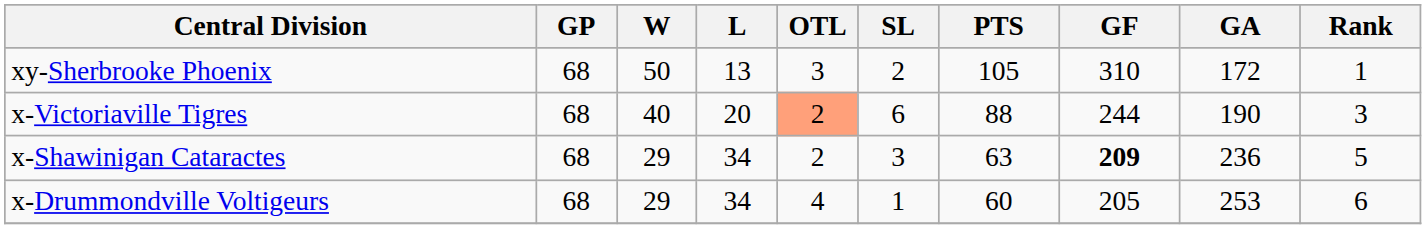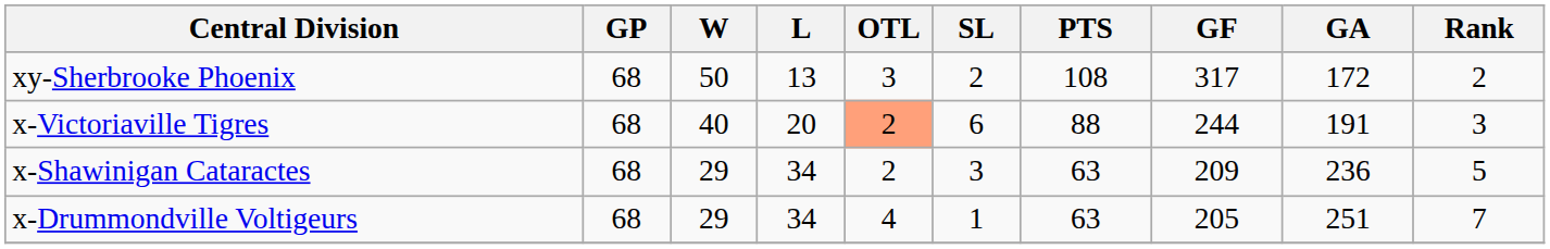xy-Sherbrooke Phoenix | PTS: 105 -> 108
xy-Sherbrooke Phoenix | GF: 310 -> 317
xy-Sherbrooke Phoenix | Rank: 1 -> 2
x-Victoriaville Tigres | GA: 190 -> 191
x-Shawinigan Cataractes | GF: bold -> normal
x-Drummondville Voltigeurs | PTS: 60 -> 63
x-Drummondville Voltigeurs | GA: 253 -> 251
x-Drummondville Voltigeurs | Rank: 6 -> 7
